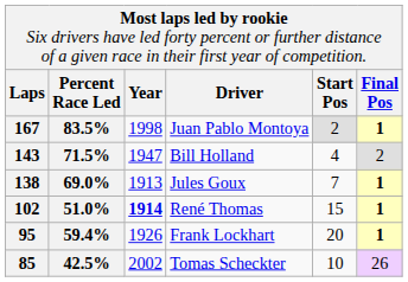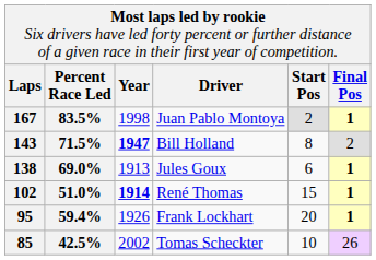Bill Holland | column 3: normal -> bold
Bill Holland | column 5: 4 -> 8
Jules Goux | column 5: 7 -> 6
